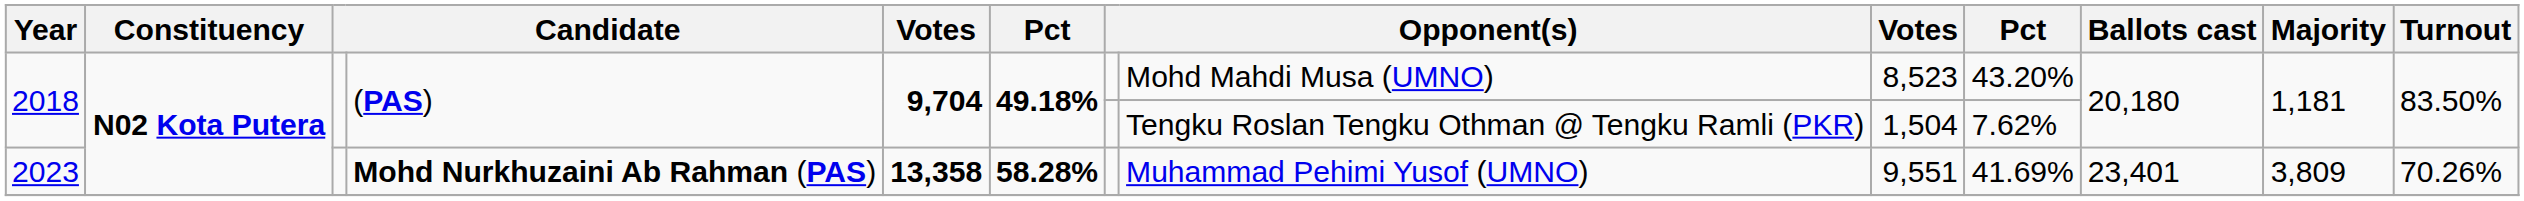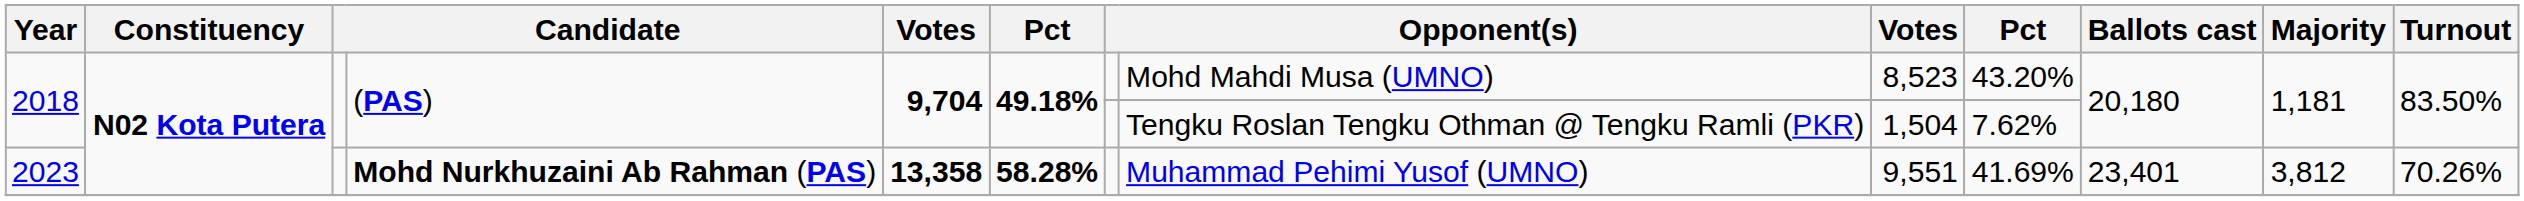2023 | Majority: 3,809 -> 3,812
